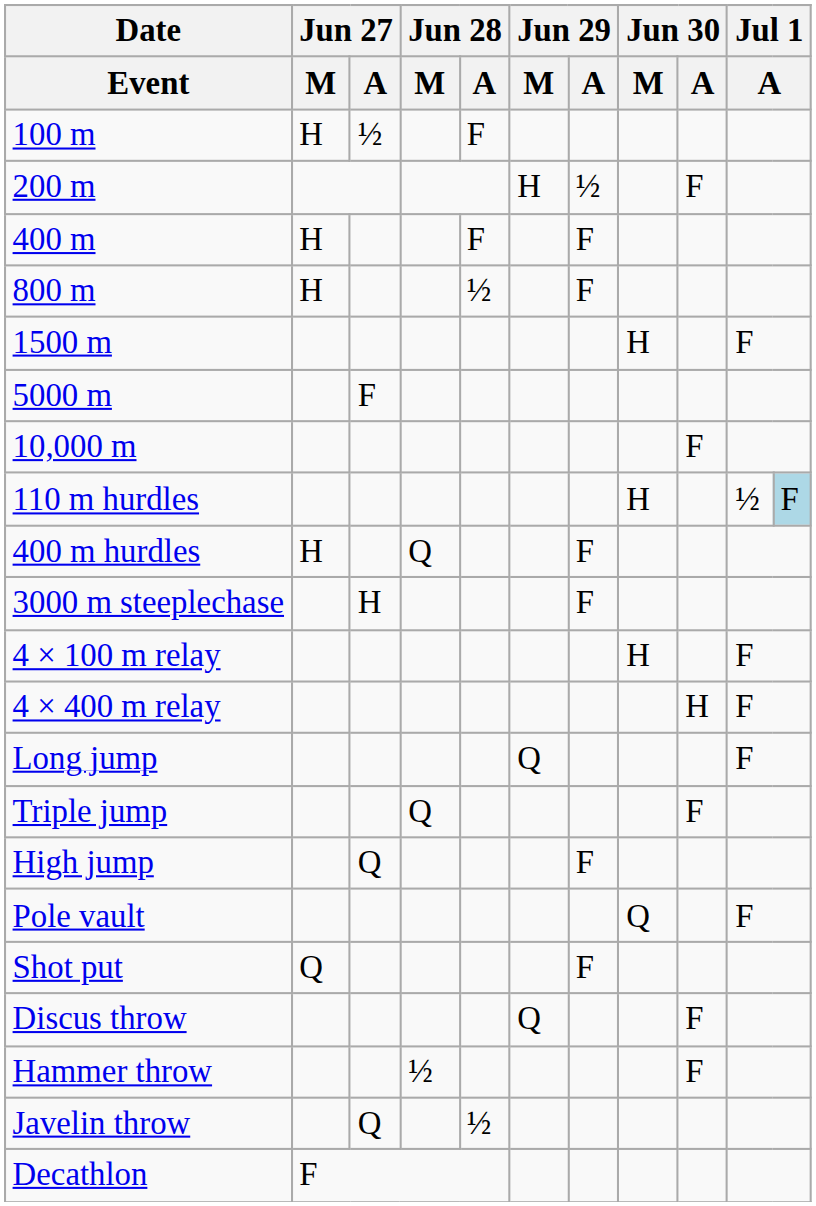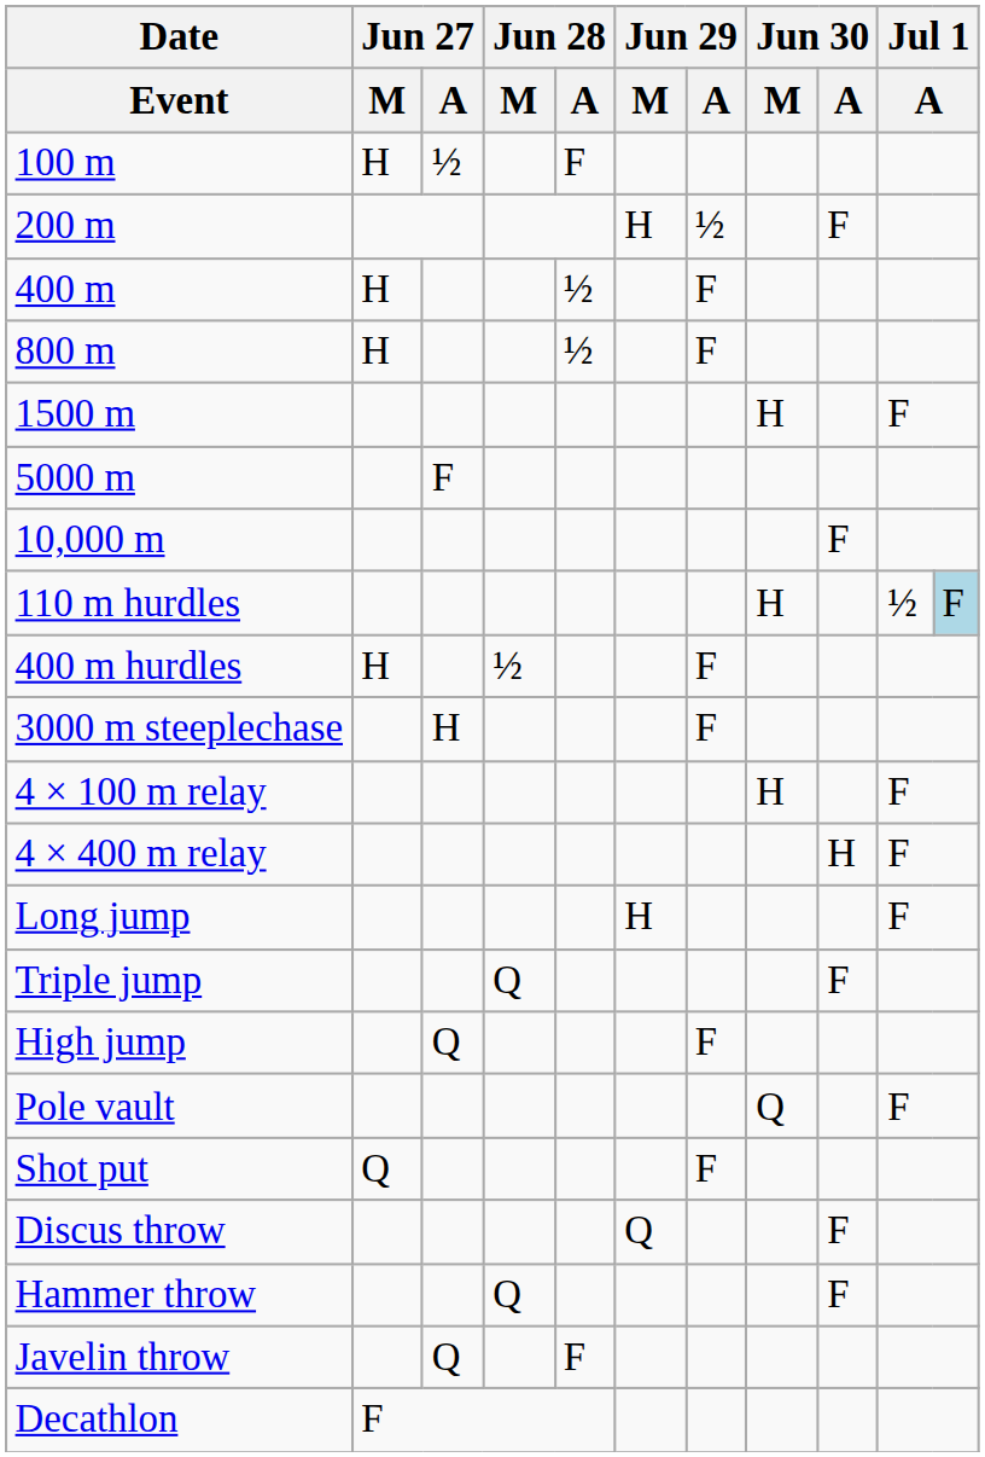400 m | Jun 28 / A: F -> ½
400 m hurdles | Jun 28 / M: Q -> ½
Long jump | Jun 29 / M: Q -> H
Hammer throw | Jun 28 / M: ½ -> Q
Javelin throw | Jun 28 / A: ½ -> F
